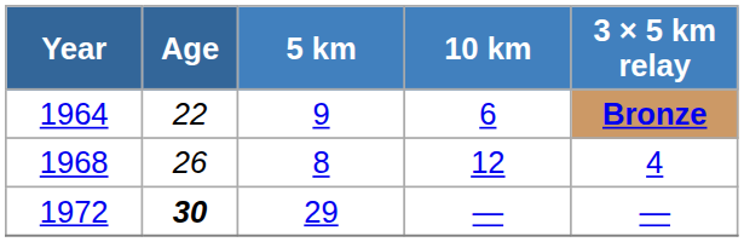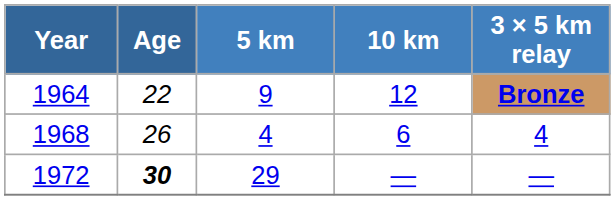1964 | 10 km: 6 -> 12
1968 | 5 km: 8 -> 4
1968 | 10 km: 12 -> 6
